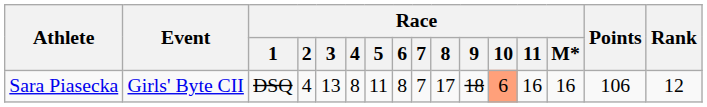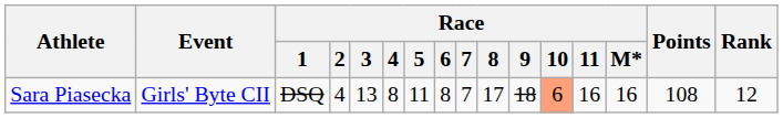Sara Piasecka | Points: 106 -> 108
